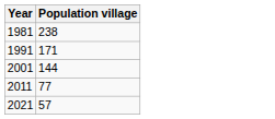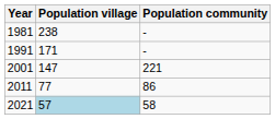+ column: Population community | - | - | 221 | 86 | 58
2001 | Population village: 144 -> 147
2021 | Population village: no background -> lightblue background
